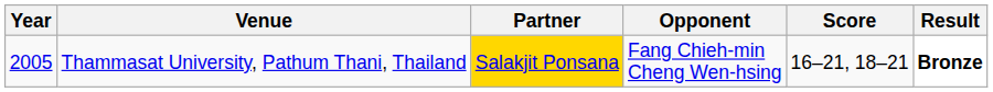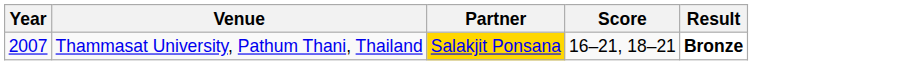- column: Opponent | Fang Chieh-min Cheng Wen-hsing
Thammasat University, Pathum Thani, Thailand | Year: 2005 -> 2007
